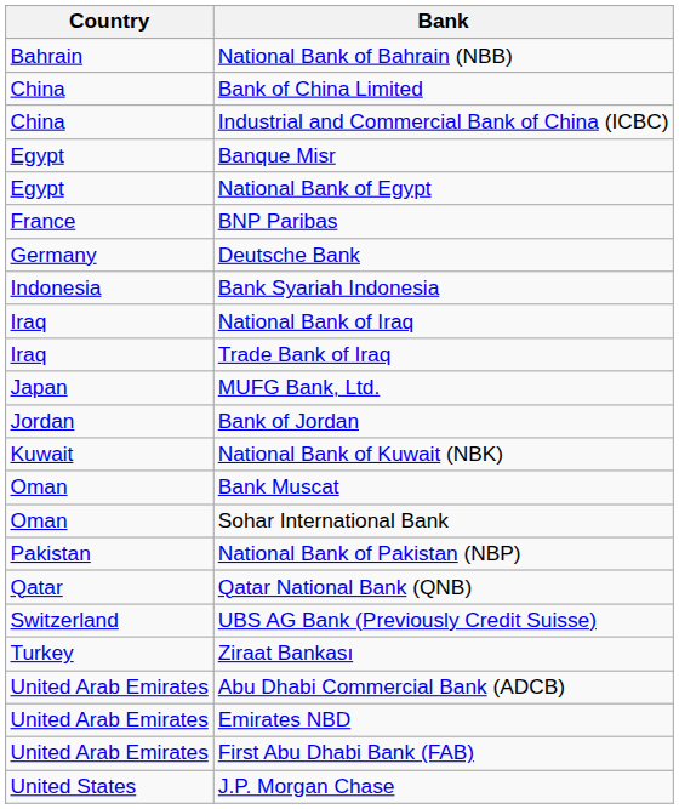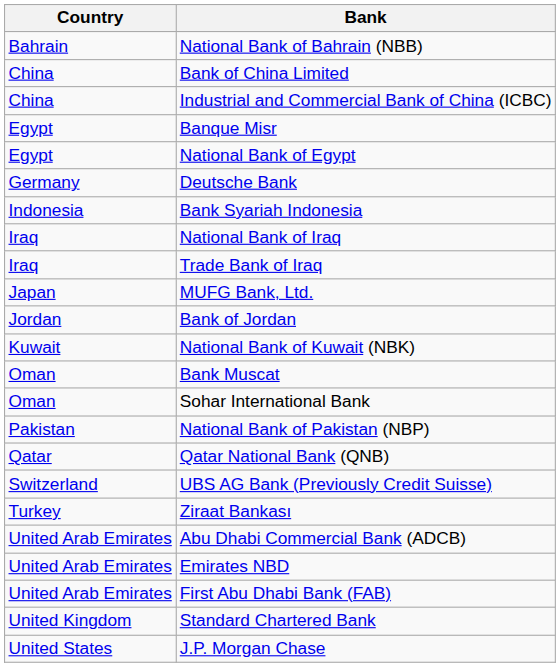- row: France | BNP Paribas
+ row: United Kingdom | Standard Chartered Bank
